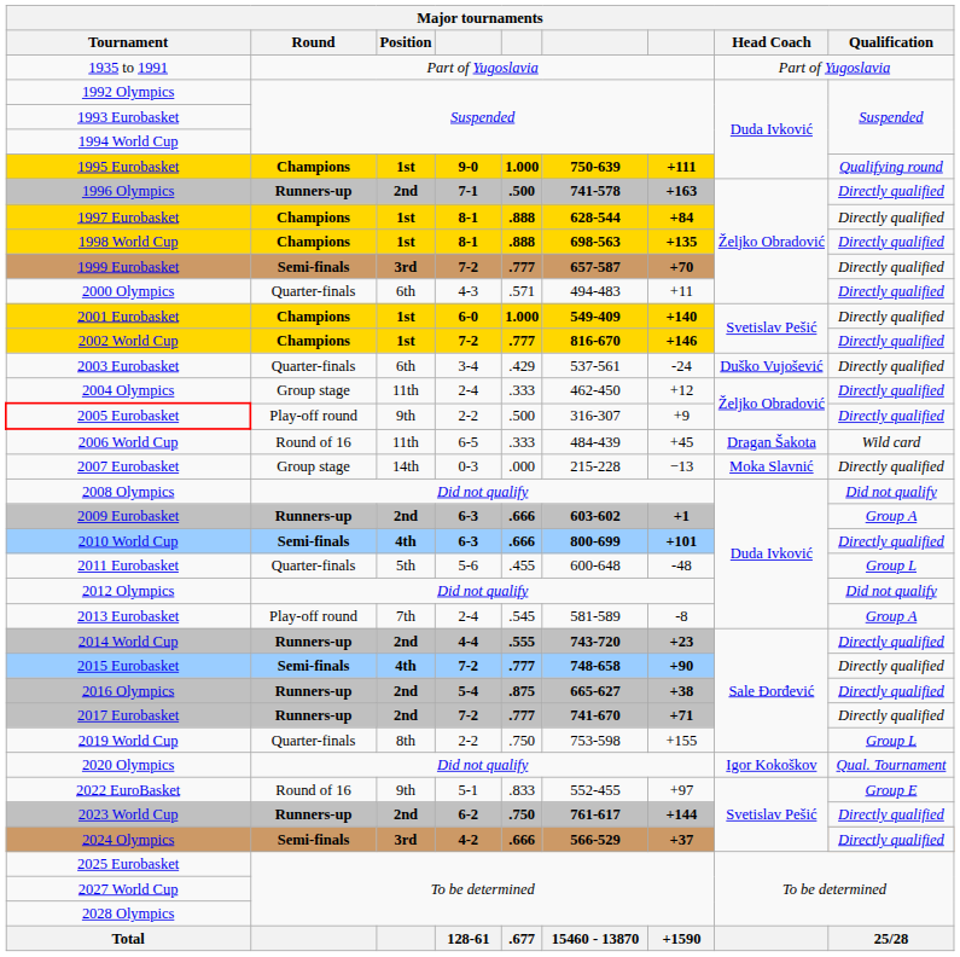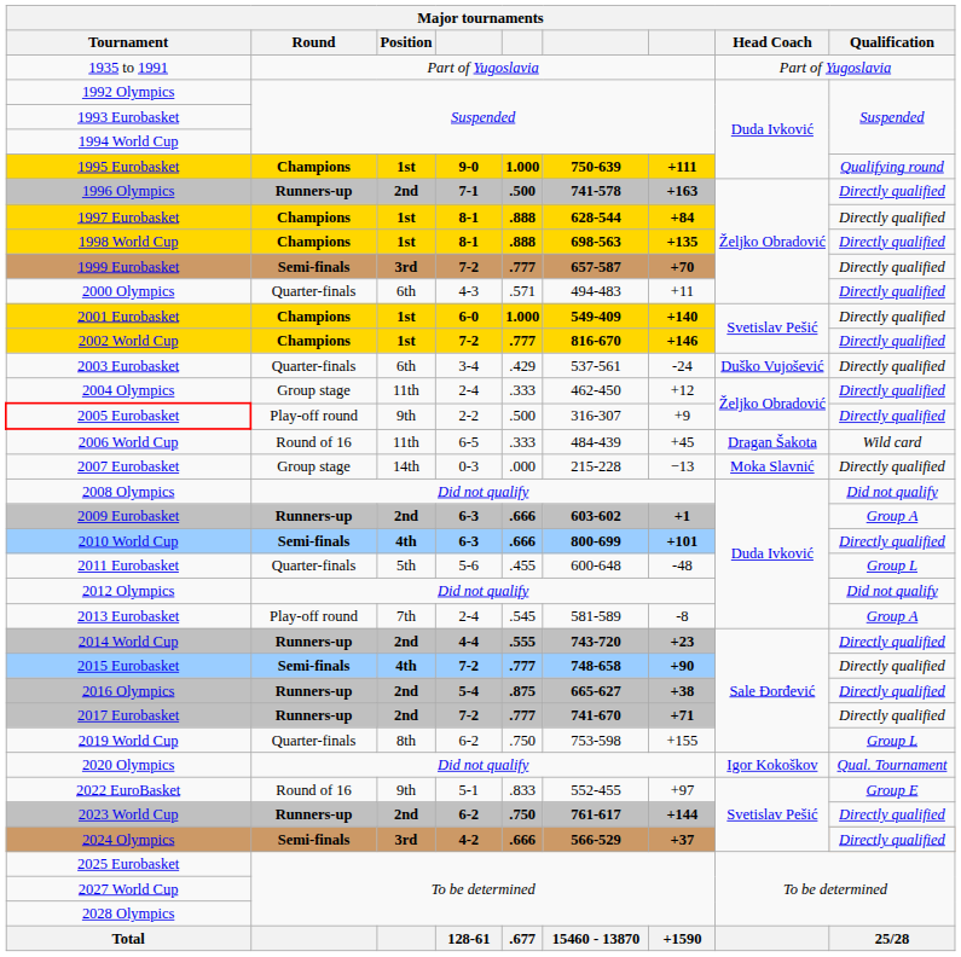2019 World Cup | column 4: 2-2 -> 6-2
